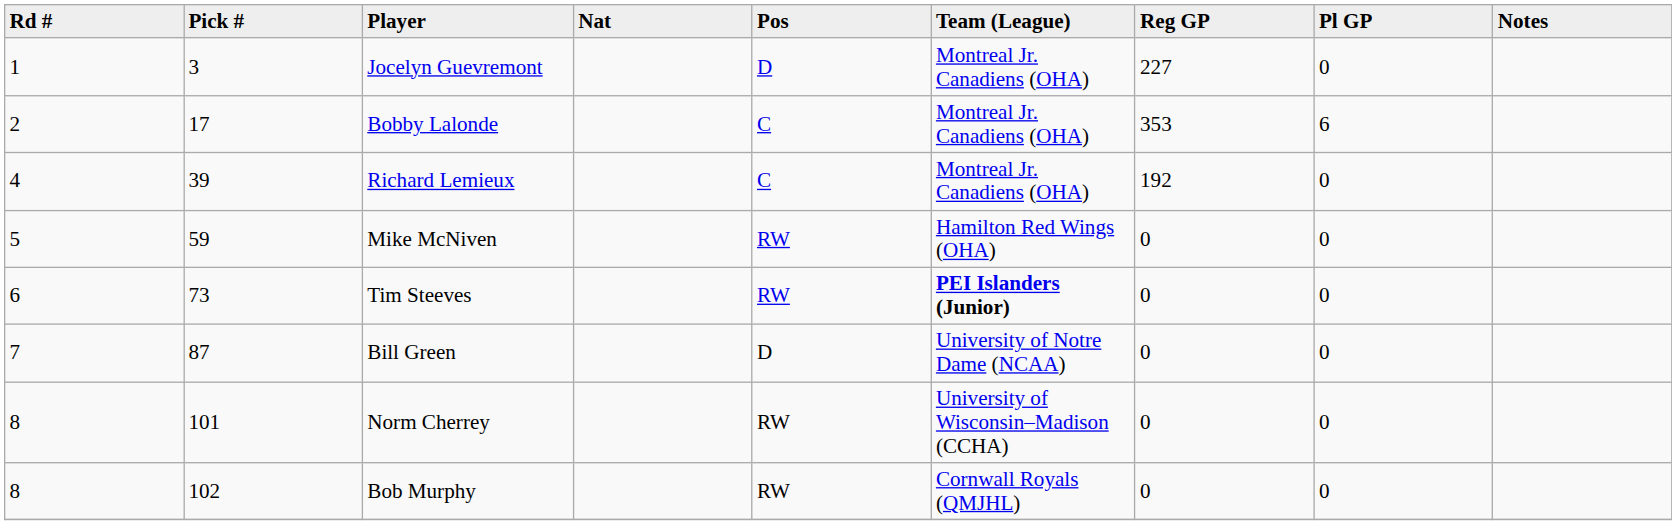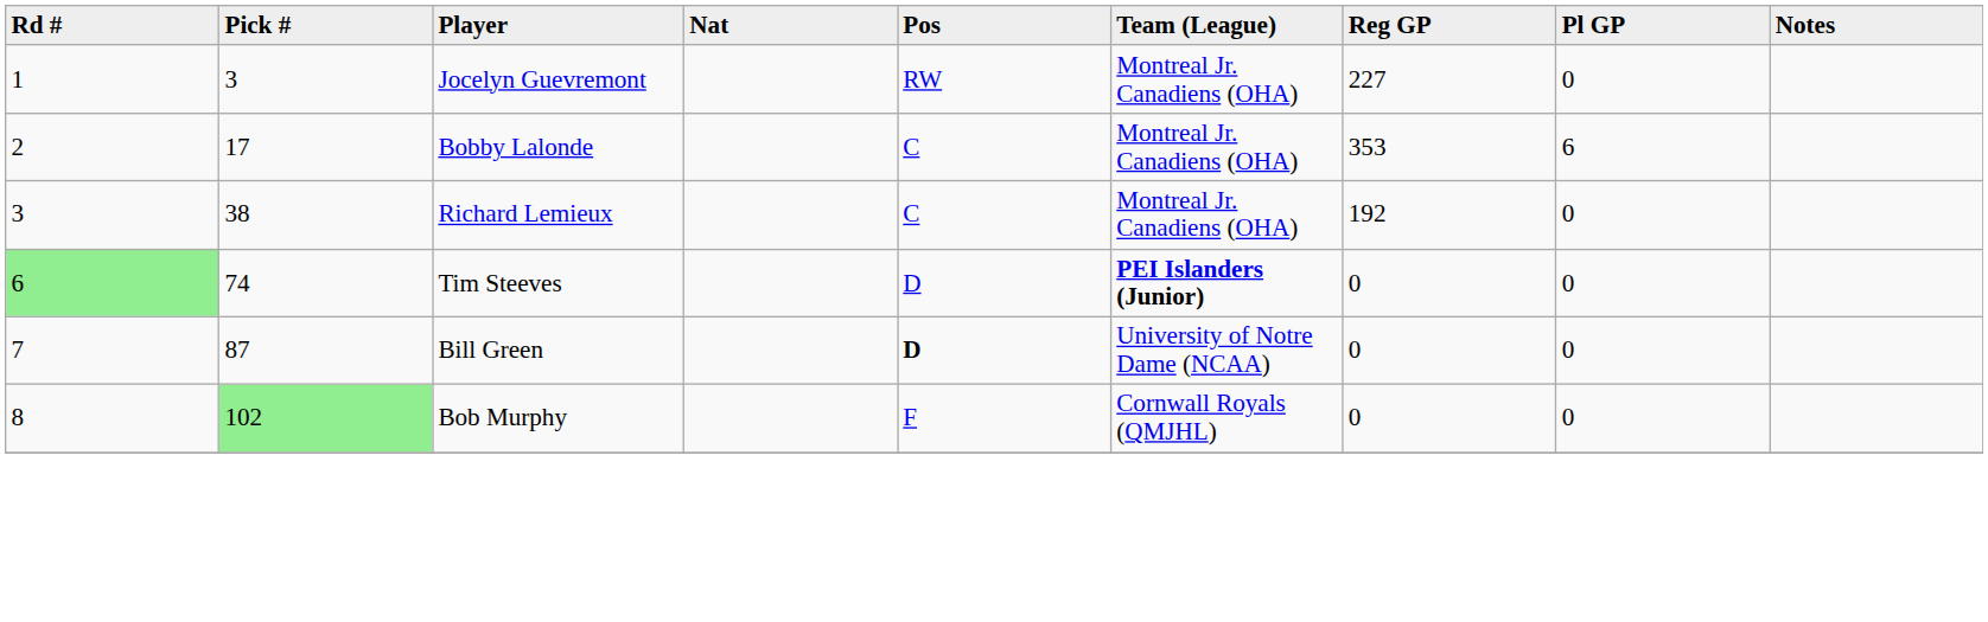Jocelyn Guevremont | Pos: D -> RW
Richard Lemieux | Rd #: 4 -> 3
Richard Lemieux | Pick #: 39 -> 38
- row: 5 | 59 | Mike McNiven | RW | Hamilton Red Wings (OHA) | 0 | 0
Tim Steeves | Rd #: no background -> lightgreen background
Tim Steeves | Pick #: 73 -> 74
Tim Steeves | Pos: RW -> D
Bill Green | Pos: normal -> bold
- row: 8 | 101 | Norm Cherrey | RW | University of Wisconsin–Madison (CCHA) | 0 | 0
Bob Murphy | Pick #: no background -> lightgreen background
Bob Murphy | Pos: RW -> F
